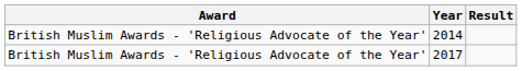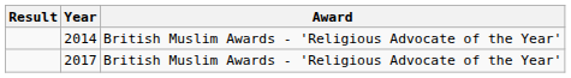columns swapped: Award <-> Result
